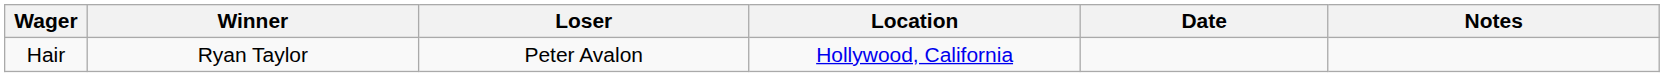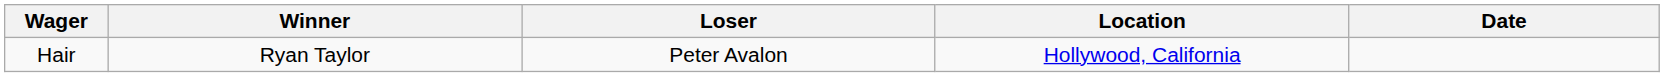- column: Notes
